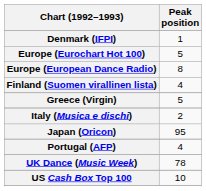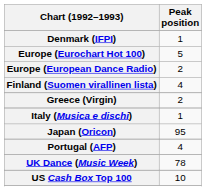Europe (European Dance Radio) | Peak position: 8 -> 2
Greece (Virgin) | Peak position: 5 -> 2
Italy (Musica e dischi) | Peak position: 2 -> 1
